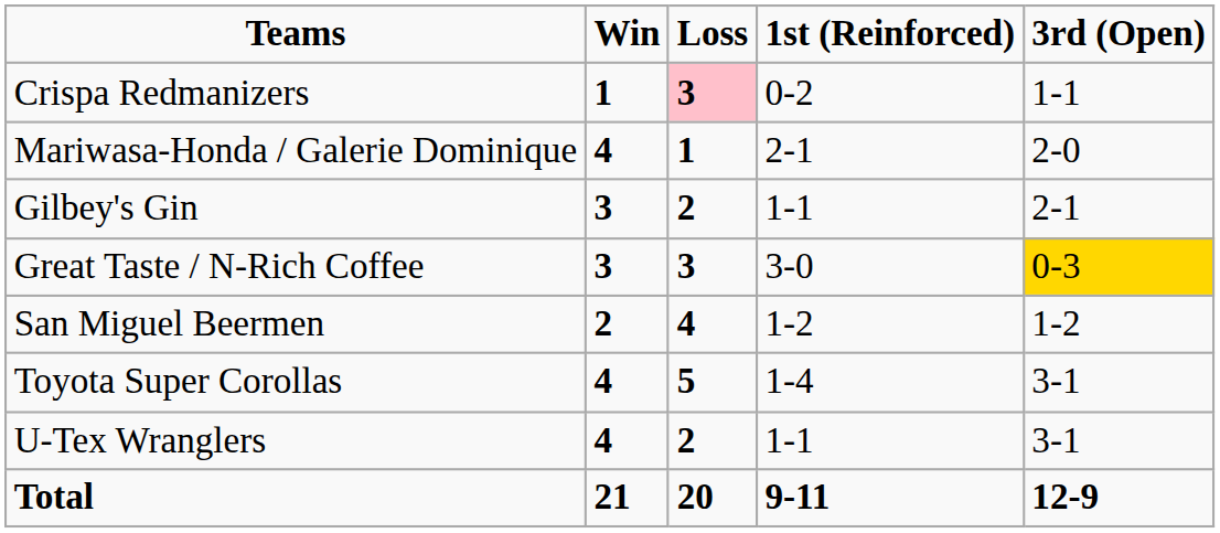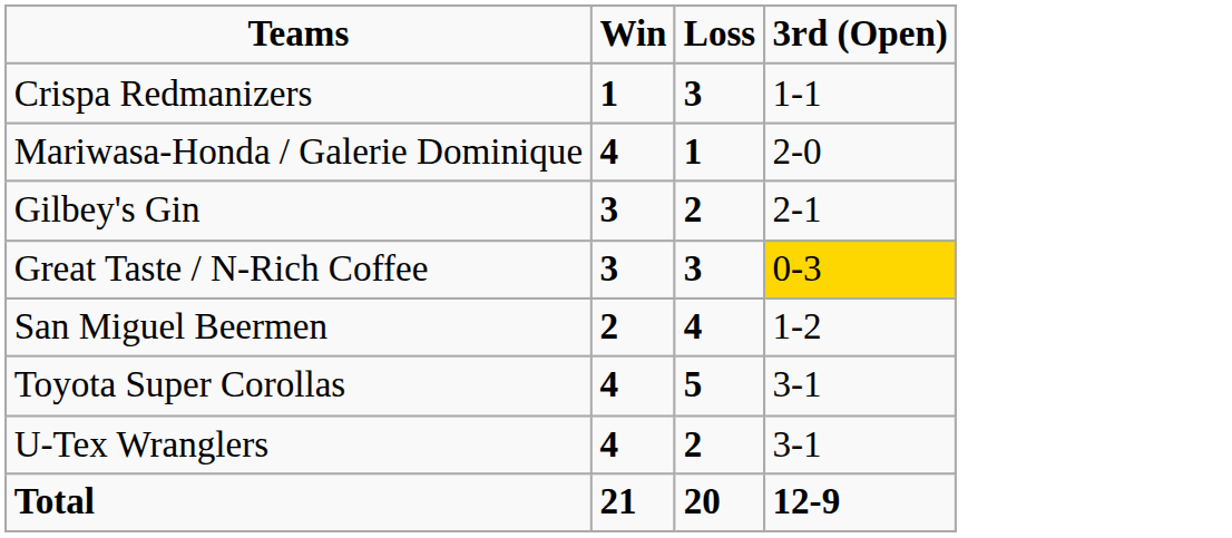- column: 1st (Reinforced) | 0-2 | 2-1 | 1-1 | 3-0 | 1-2 | 1-4 | 1-1 | 9-11
Crispa Redmanizers | Loss: pink background -> no background
